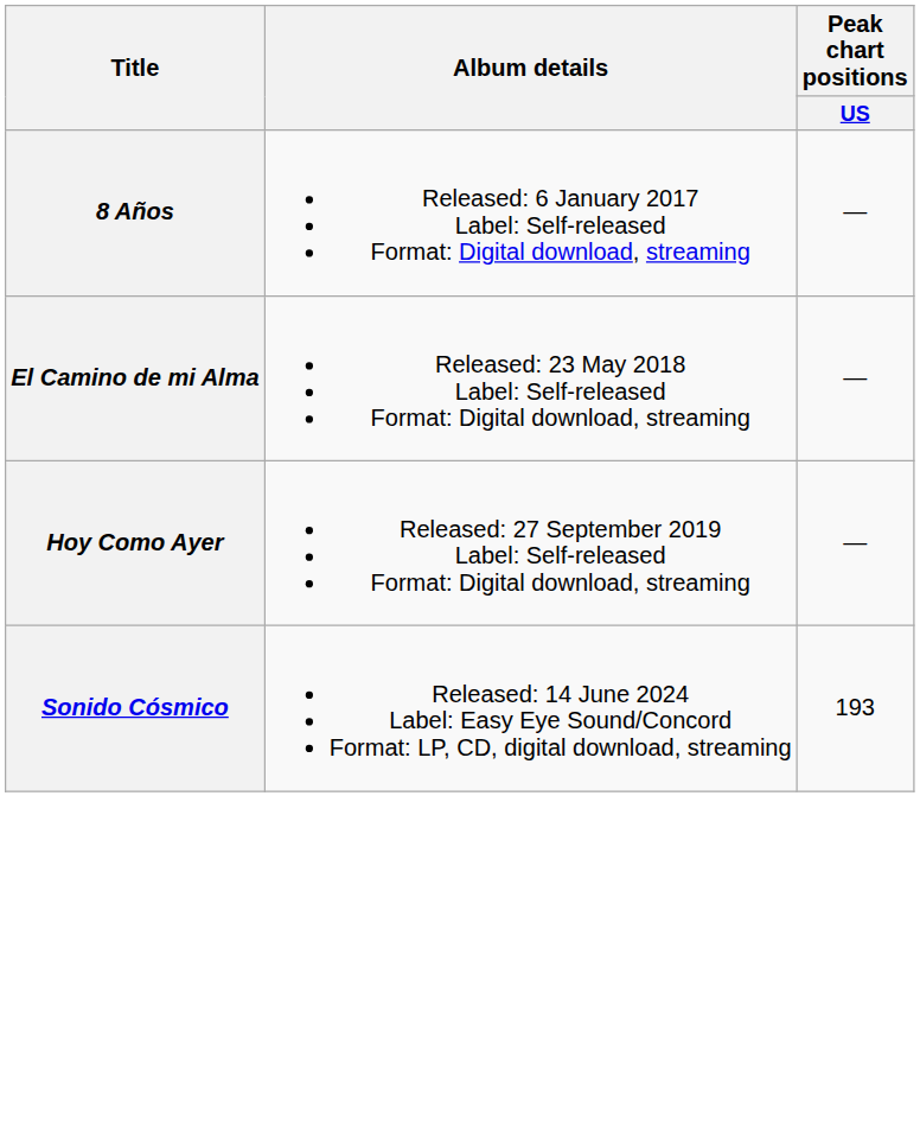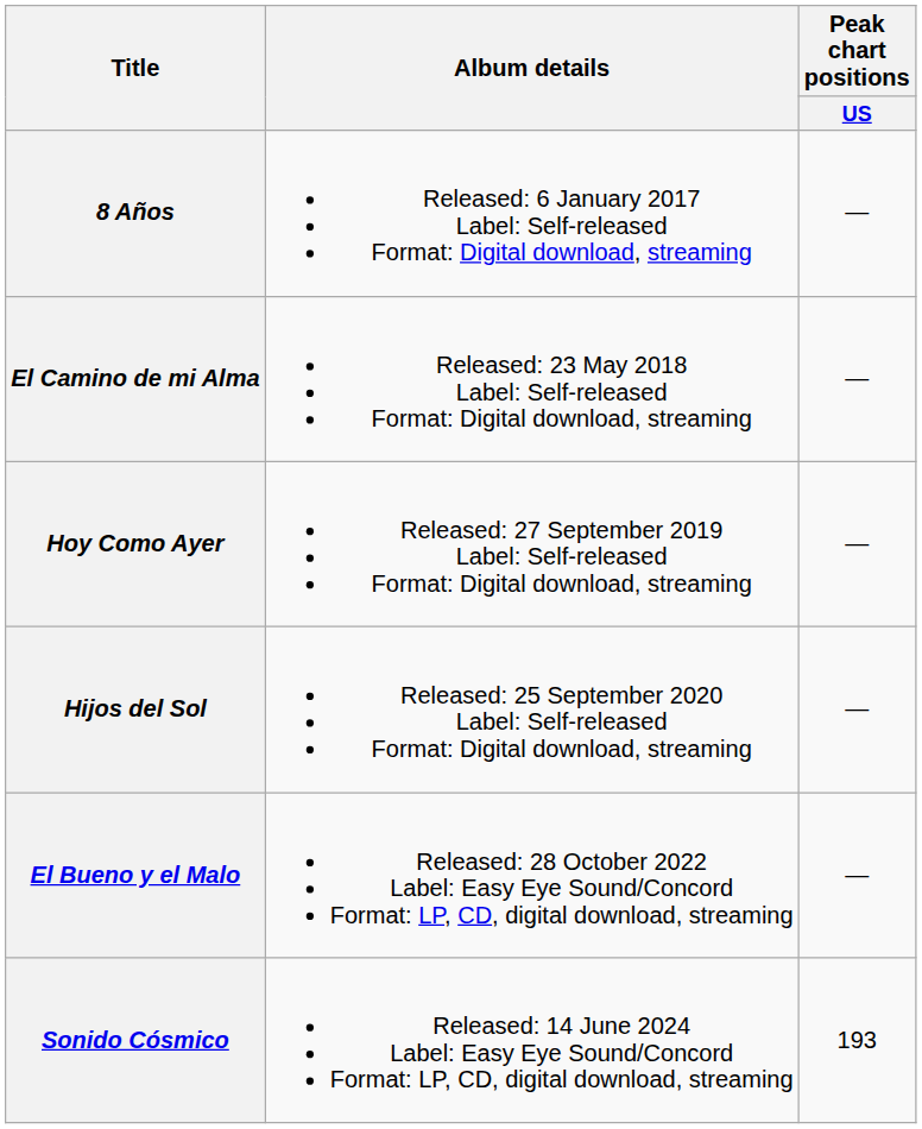+ row: Hijos del Sol | Released: 25 September 2020 Label: Self-released Format: Digital download, streaming | —
+ row: El Bueno y el Malo | Released: 28 October 2022 Label: Easy Eye Sound/Concord Format: LP, CD, digital download, streaming | —
